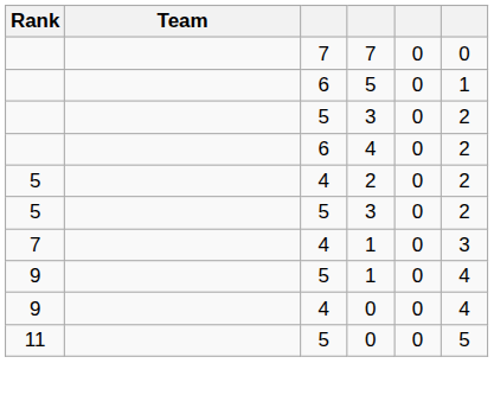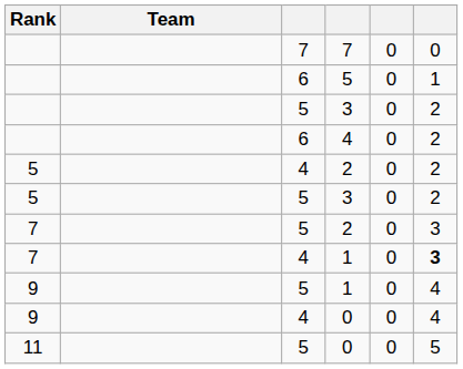+ row: 7 | 5 | 2 | 0 | 3
7 / 1 | column 6: normal -> bold
